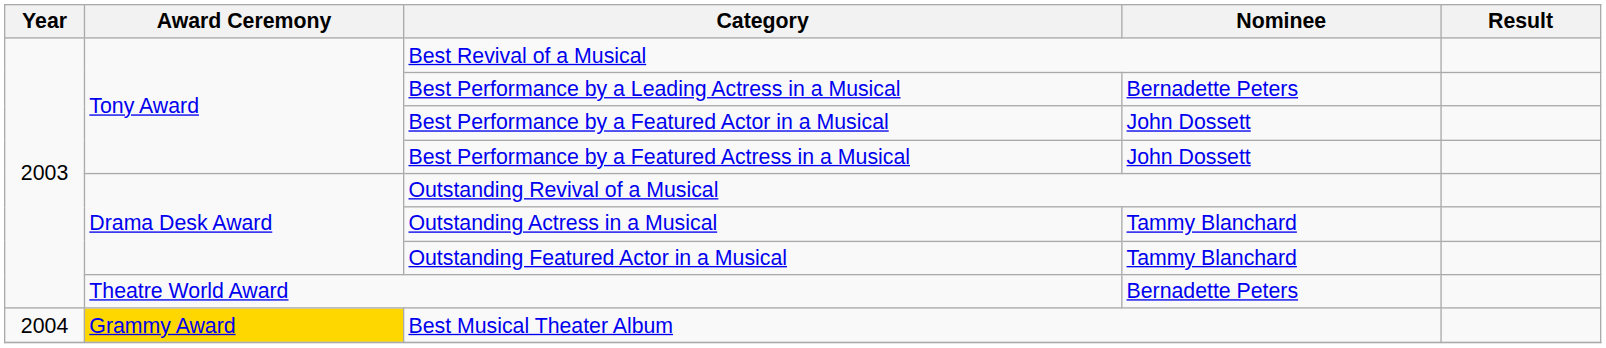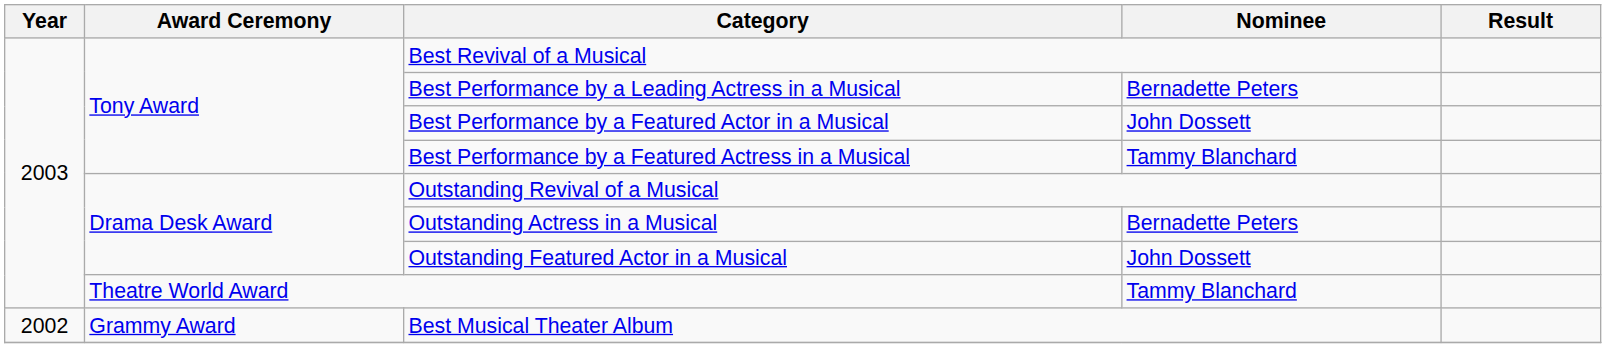Best Performance by a Featured Actress in a Musical | Nominee: John Dossett -> Tammy Blanchard
Outstanding Actress in a Musical | Nominee: Tammy Blanchard -> Bernadette Peters
Outstanding Featured Actor in a Musical | Nominee: Tammy Blanchard -> John Dossett
Theatre World Award | Nominee: Bernadette Peters -> Tammy Blanchard
Best Musical Theater Album | Year: 2004 -> 2002
Best Musical Theater Album | Award Ceremony: gold background -> no background
